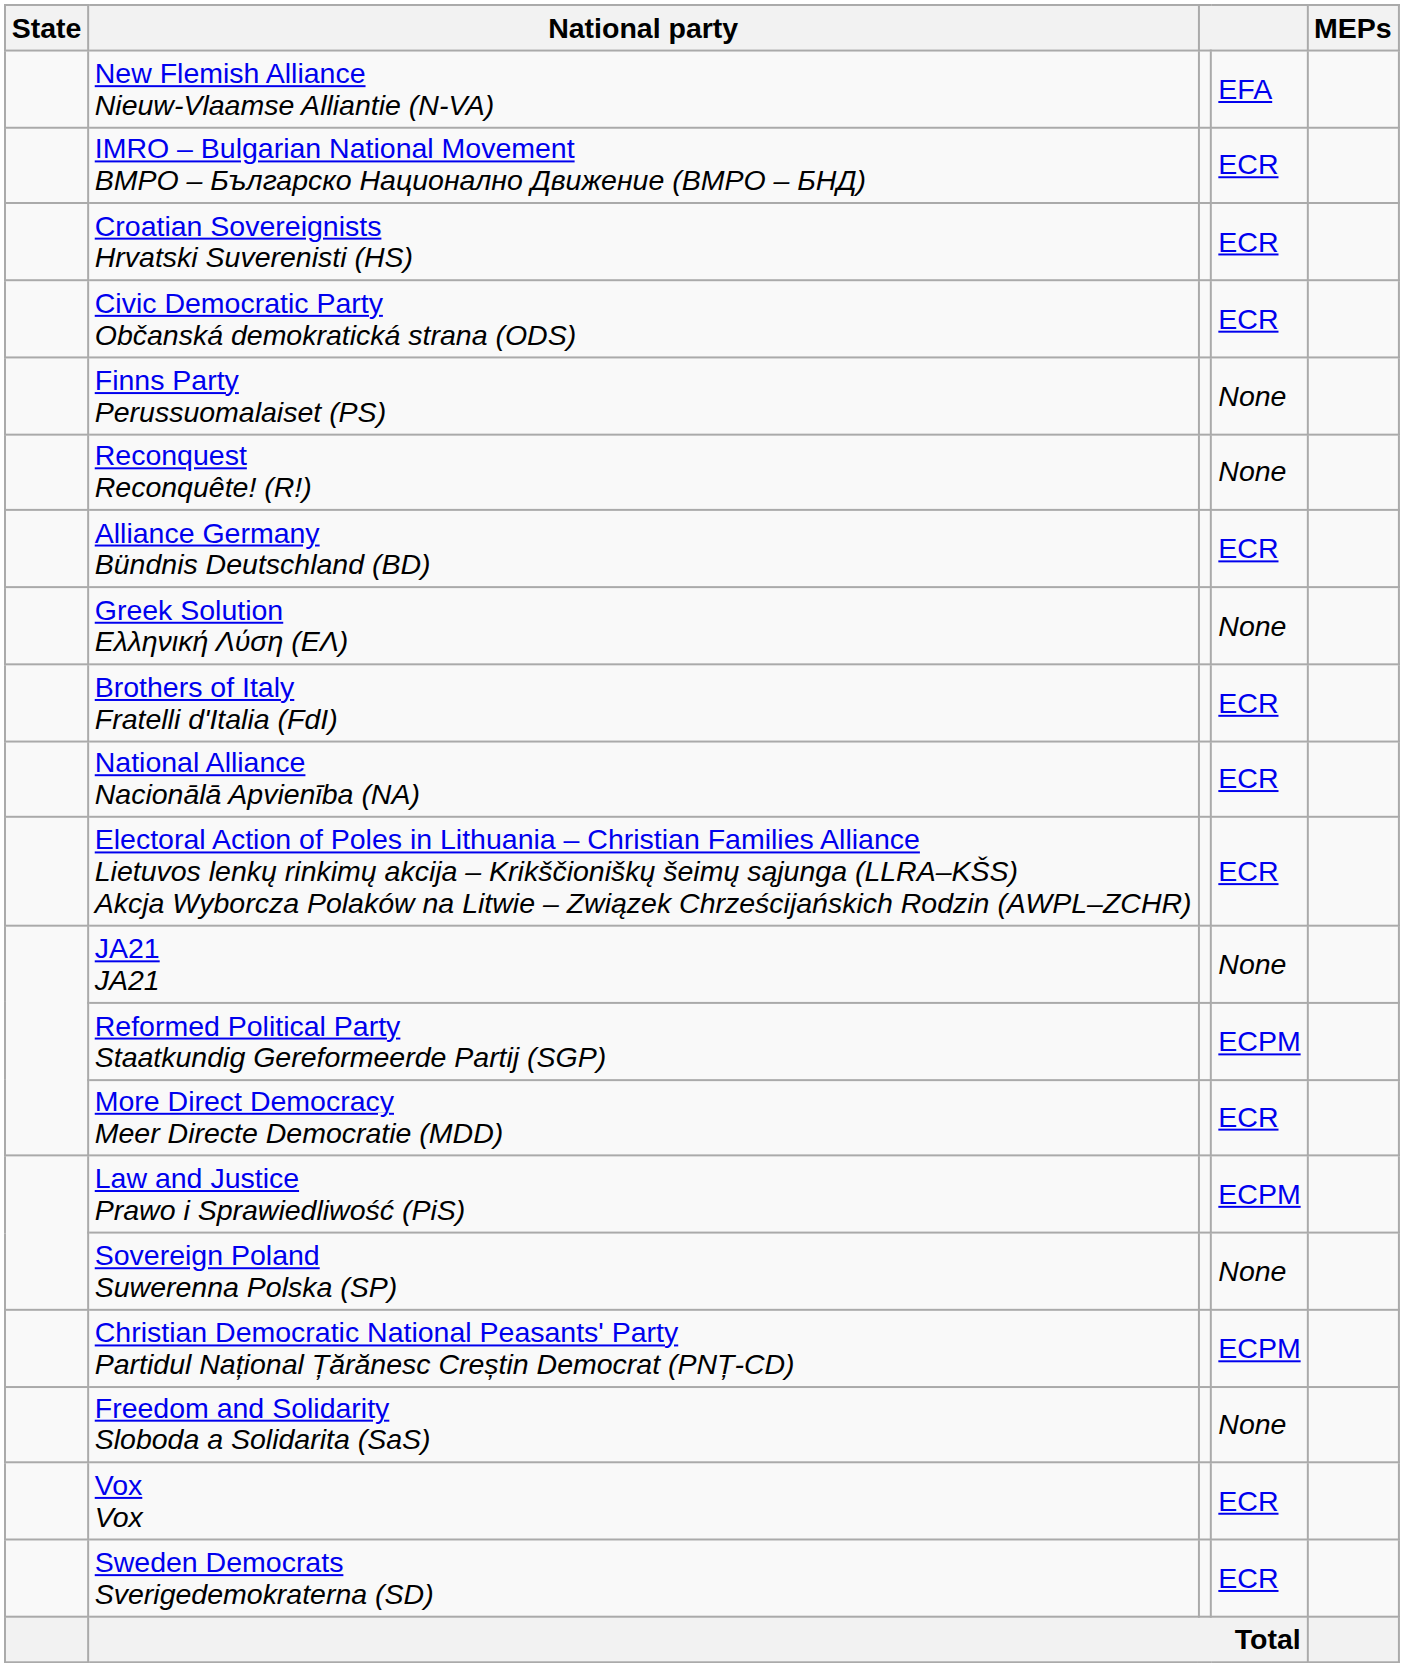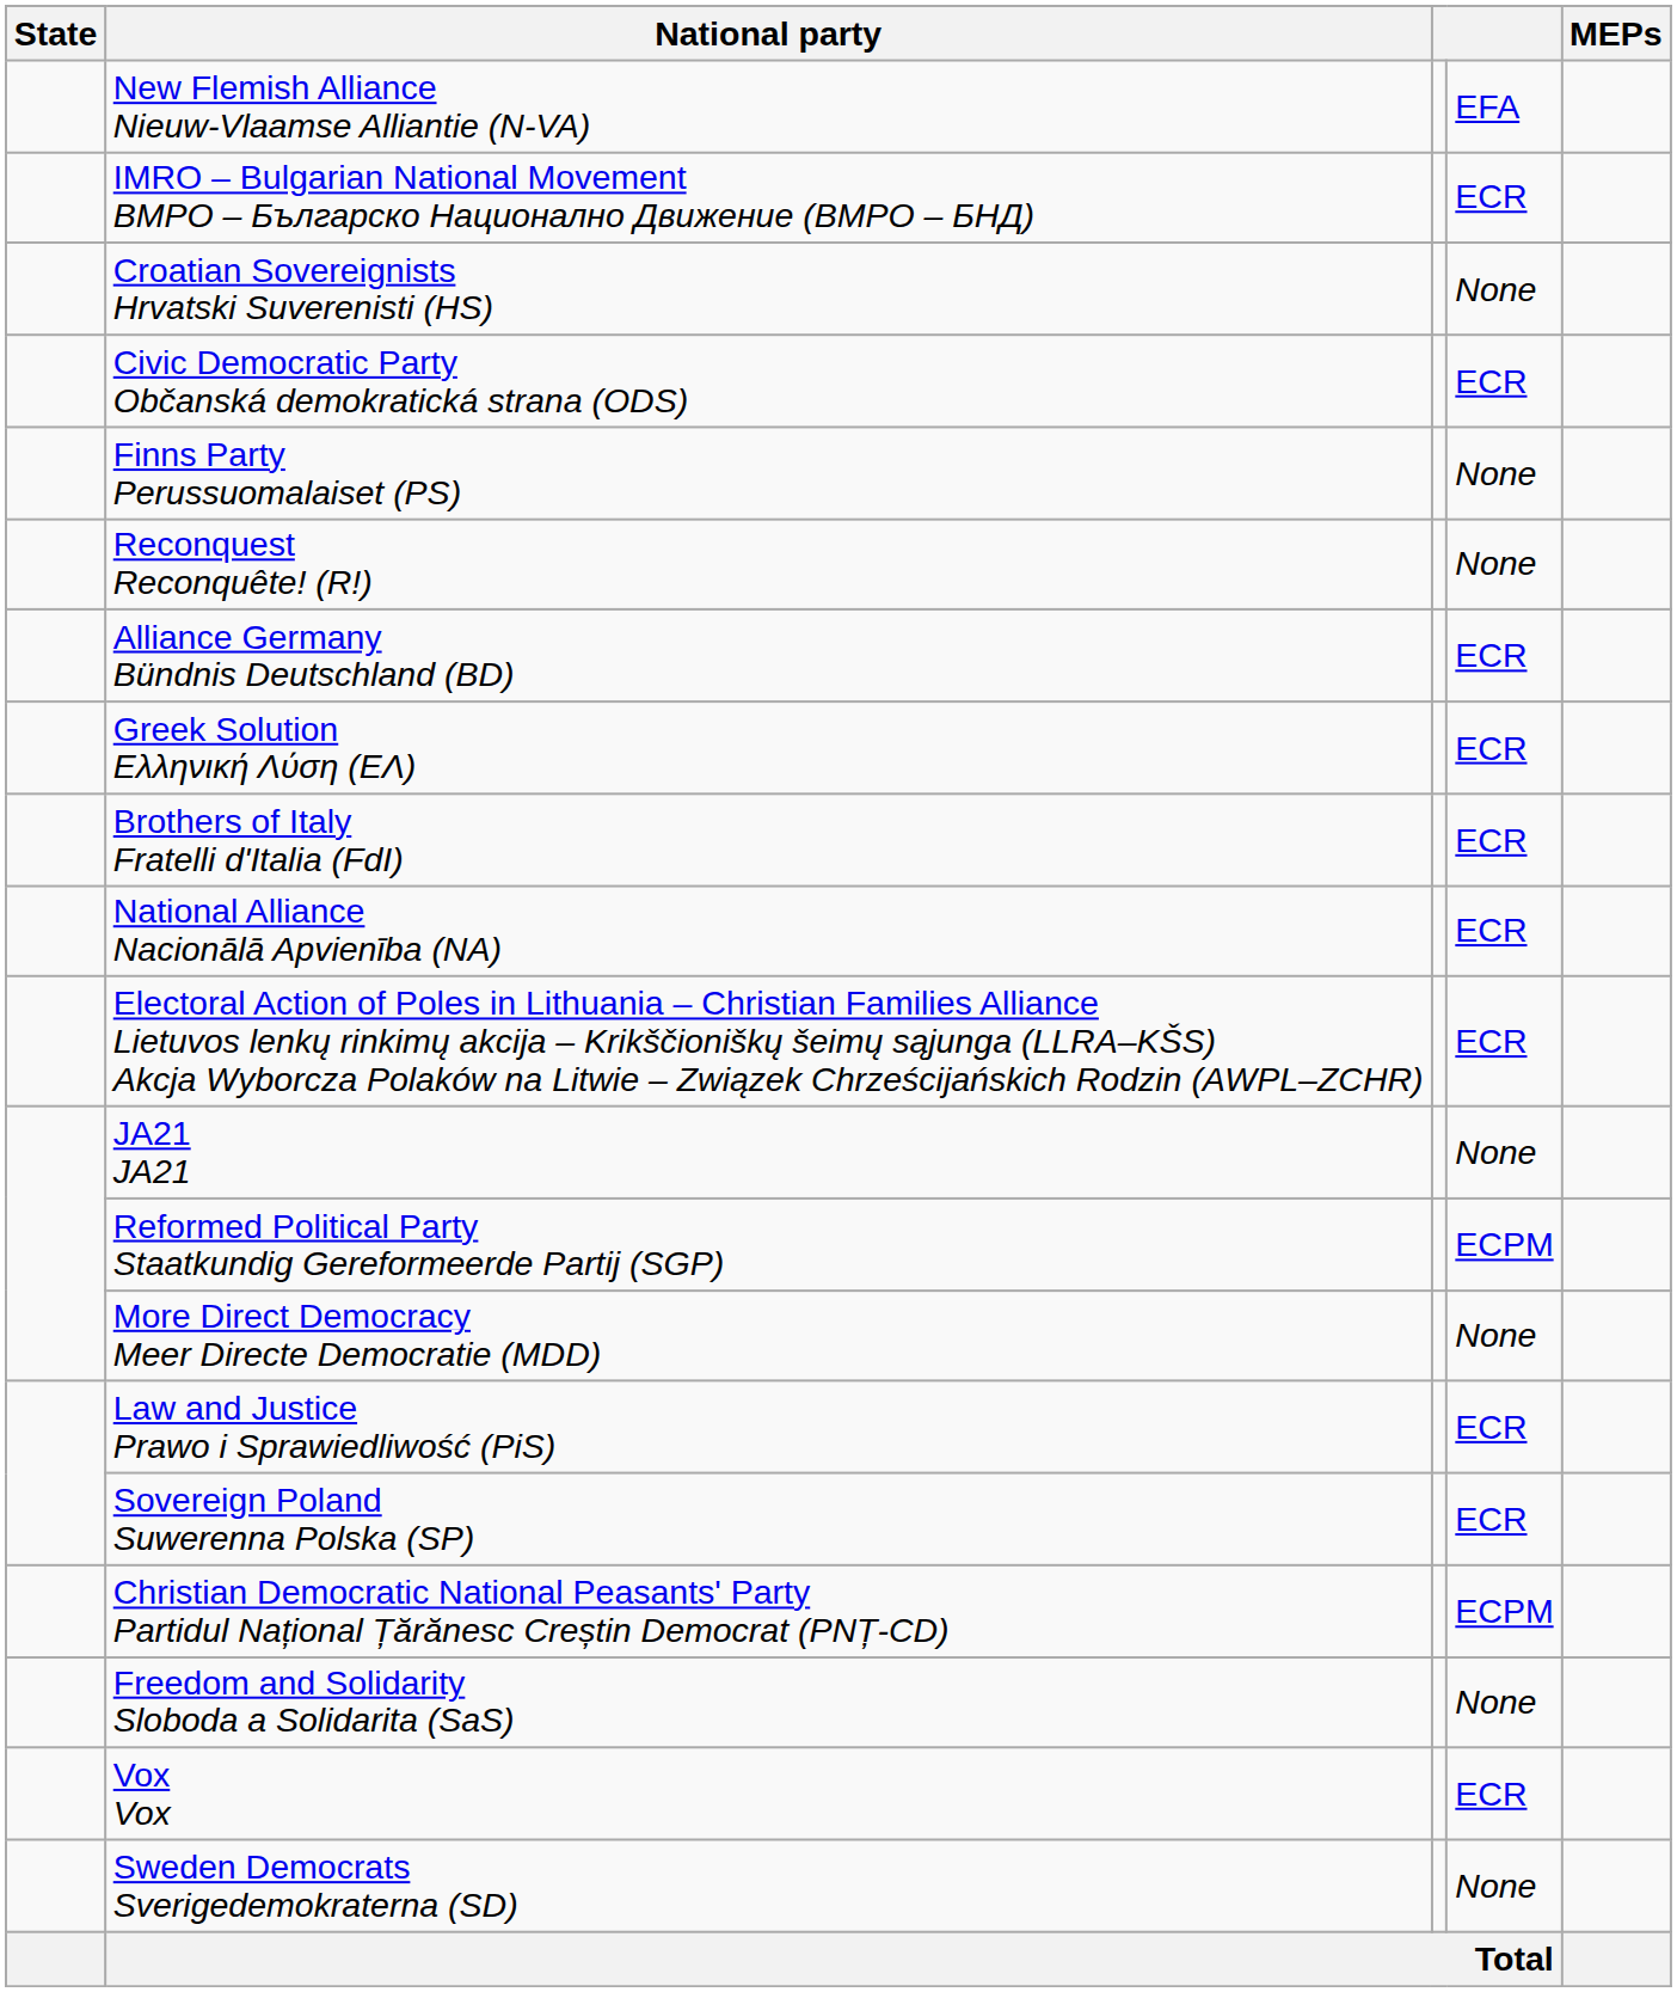Croatian Sovereignists Hrvatski Suverenisti (HS) | column 4: ECR -> None
Greek Solution Ελληνική Λύση (ΕΛ) | column 4: None -> ECR
More Direct Democracy Meer Directe Democratie (MDD) | column 4: ECR -> None
Law and Justice Prawo i Sprawiedliwość (PiS) | column 4: ECPM -> ECR
Sovereign Poland Suwerenna Polska (SP) | column 4: None -> ECR
Sweden Democrats Sverigedemokraterna (SD) | column 4: ECR -> None
